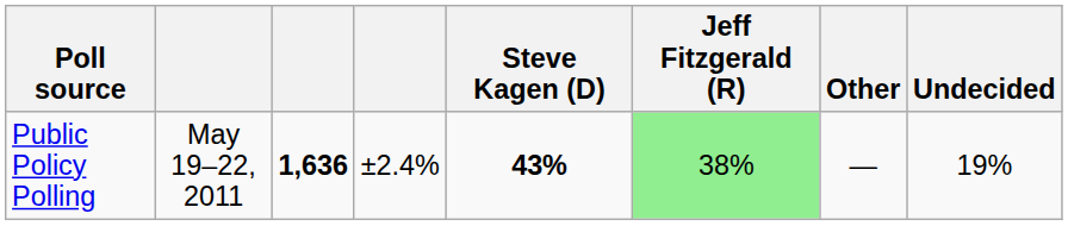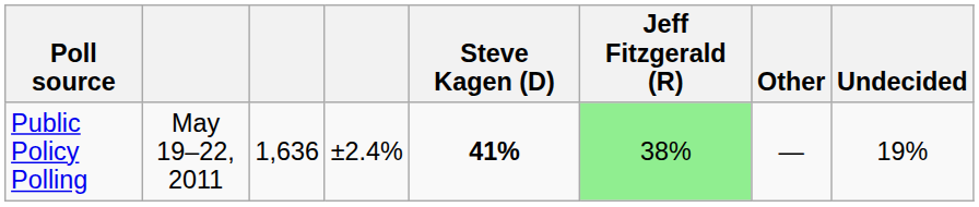Public Policy Polling | column 3: bold -> normal
Public Policy Polling | Steve Kagen (D): 43% -> 41%
